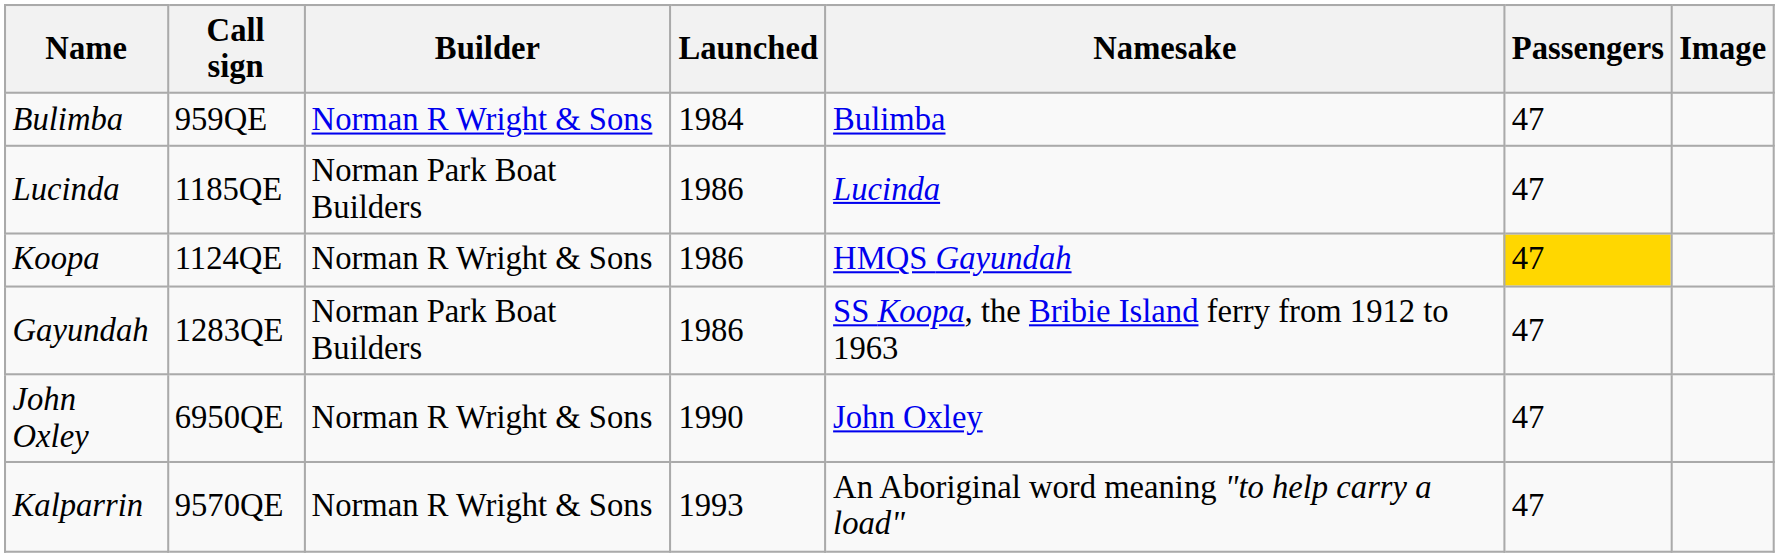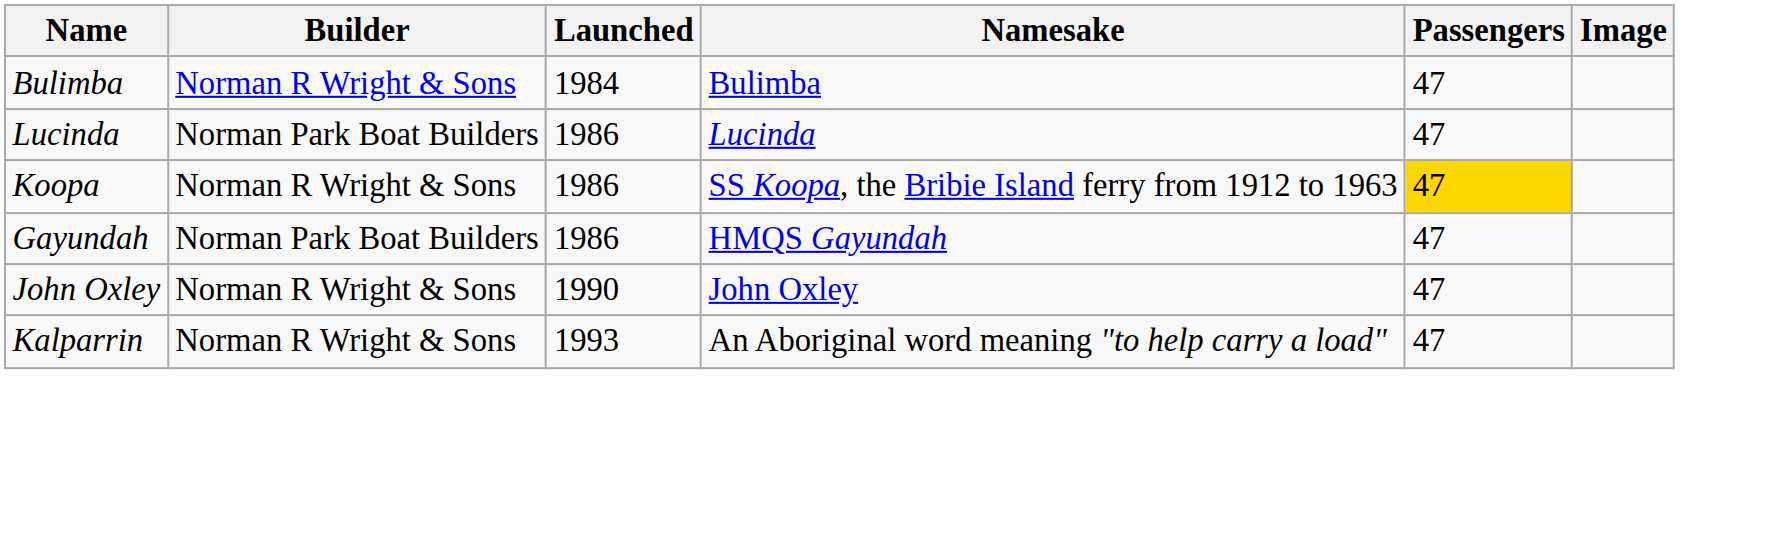- column: Call sign | 959QE | 1185QE | 1124QE | 1283QE | 6950QE | 9570QE
Koopa | Namesake: HMQS Gayundah -> SS Koopa, the Bribie Island ferry from 1912 to 1963
Gayundah | Namesake: SS Koopa, the Bribie Island ferry from 1912 to 1963 -> HMQS Gayundah
